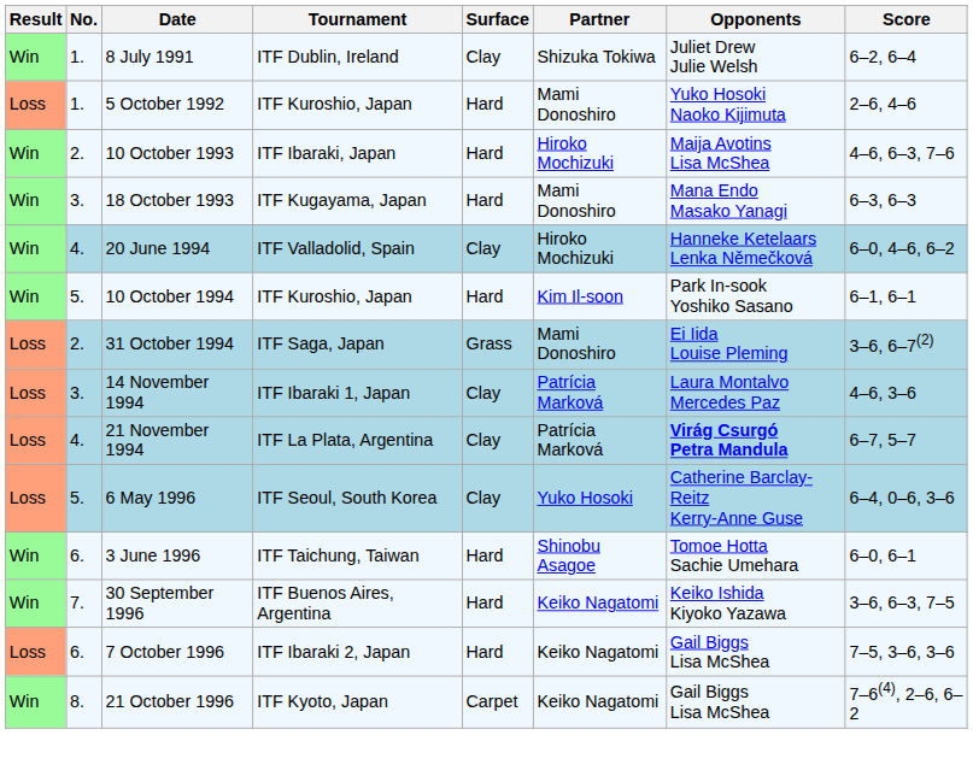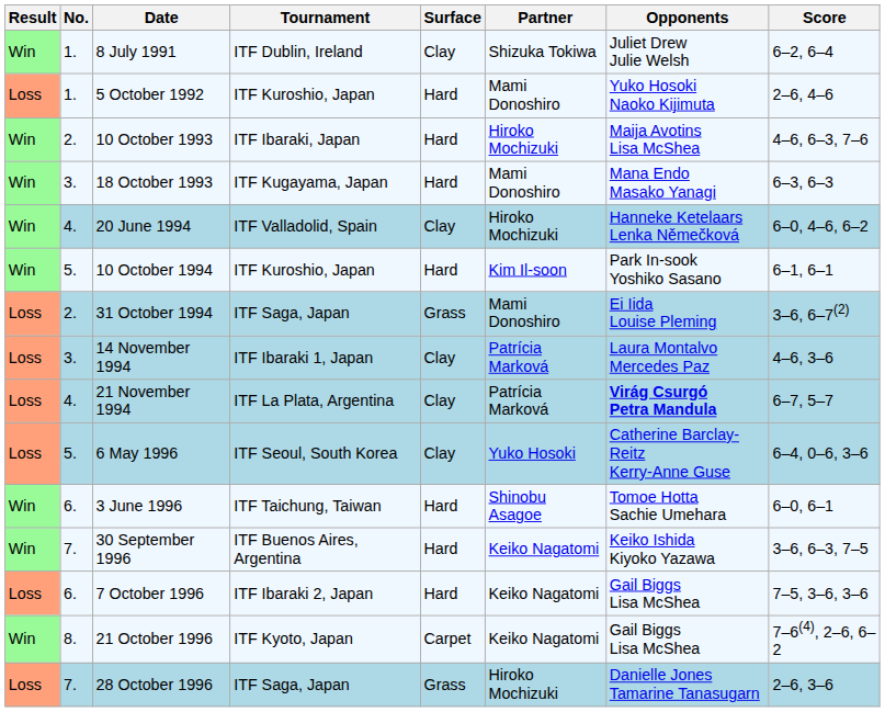+ row: Loss | 7. | 28 October 1996 | ITF Saga, Japan | Grass | Hiroko Mochizuki | Danielle Jones Tamarine Tanasugarn | 2–6, 3–6
